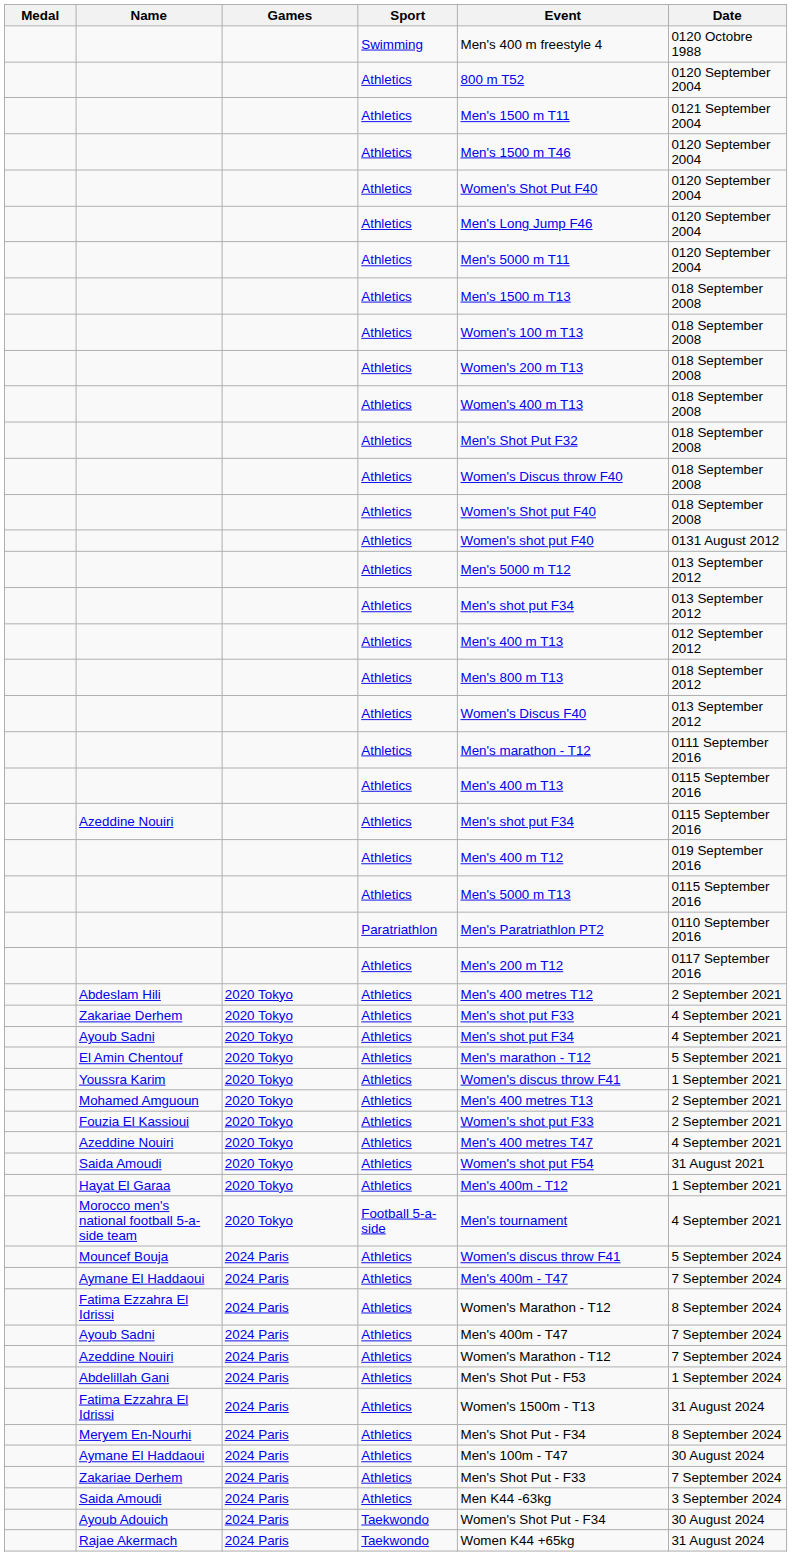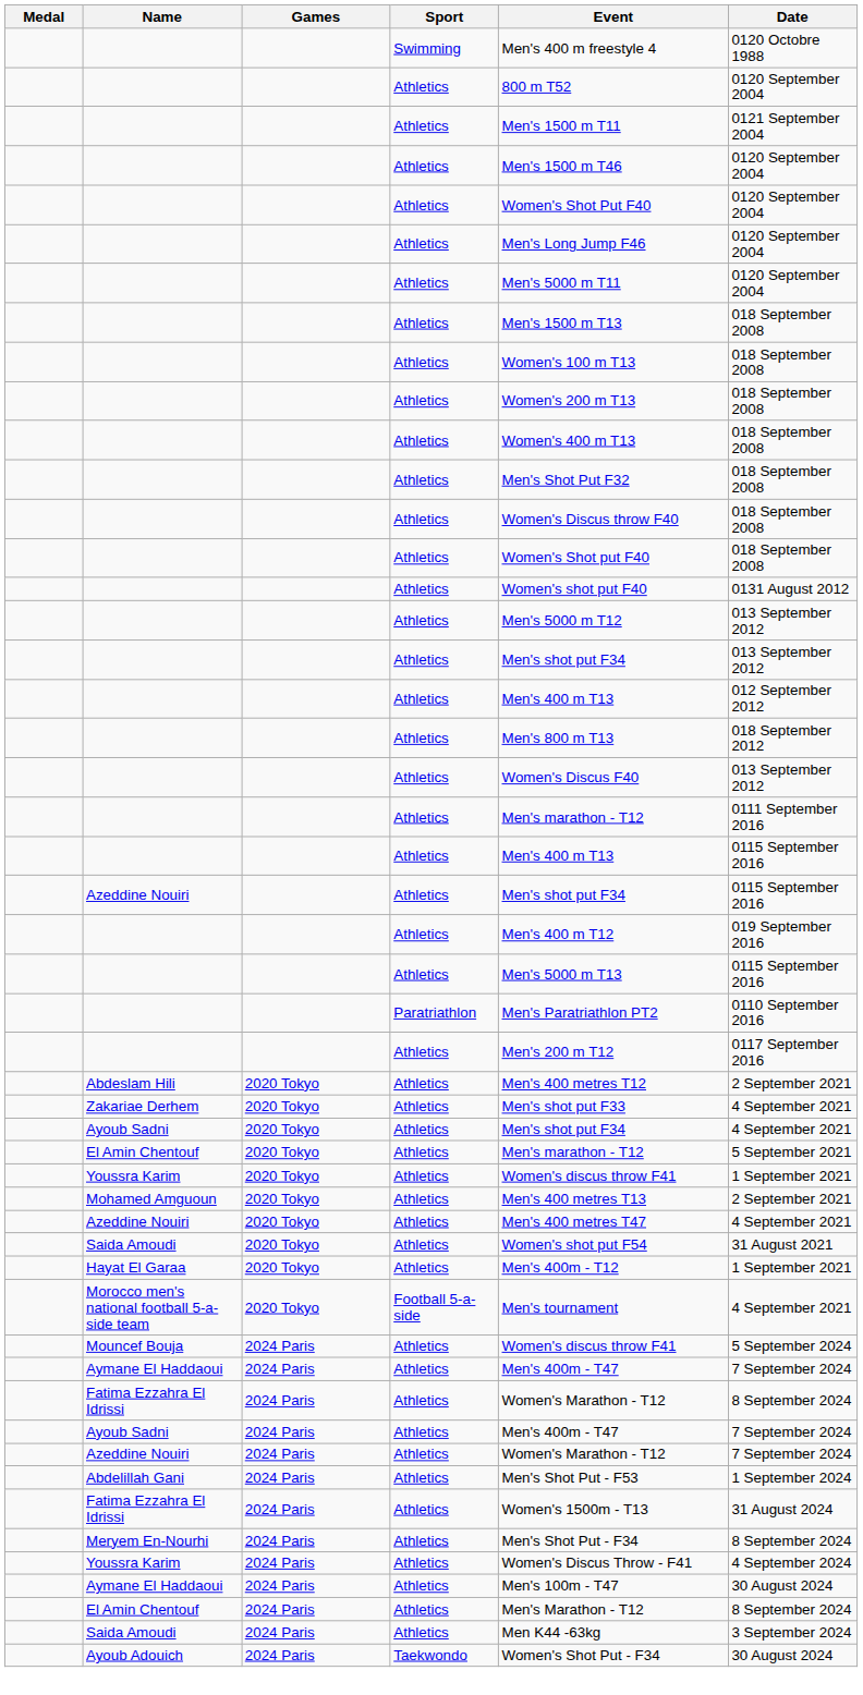- row: Fouzia El Kassioui | 2020 Tokyo | Athletics | Women's shot put F33 | 2 September 2021
+ row: Youssra Karim | 2024 Paris | Athletics | Women's Discus Throw - F41 | 4 September 2024
+ row: El Amin Chentouf | 2024 Paris | Athletics | Men's Marathon - T12 | 8 September 2024
- row: Zakariae Derhem | 2024 Paris | Athletics | Men's Shot Put - F33 | 7 September 2024
- row: Rajae Akermach | 2024 Paris | Taekwondo | Women K44 +65kg | 31 August 2024
